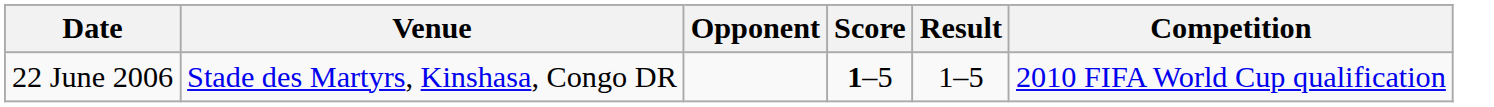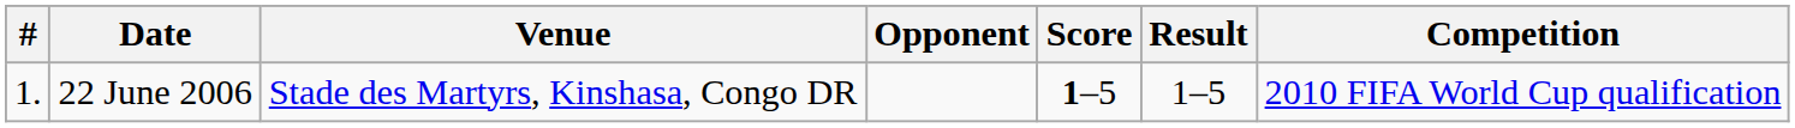+ column: # | 1.
